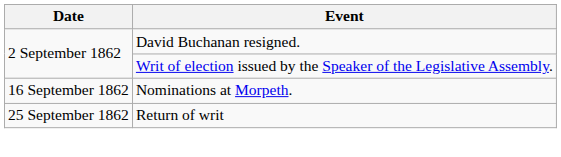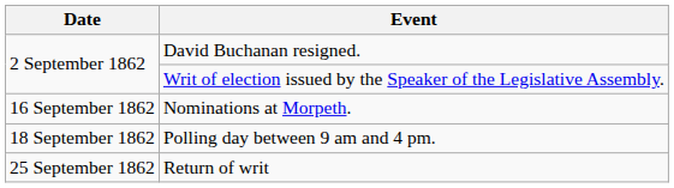+ row: 18 September 1862 | Polling day between 9 am and 4 pm.
